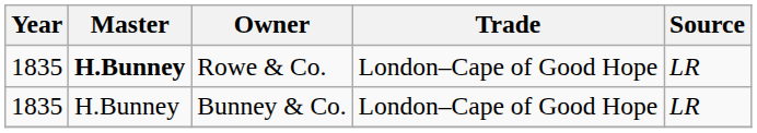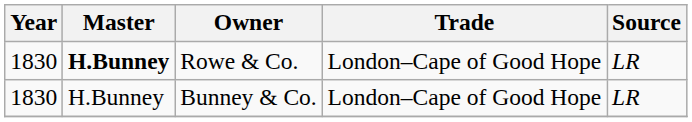Rowe & Co. | Year: 1835 -> 1830
Bunney & Co. | Year: 1835 -> 1830
